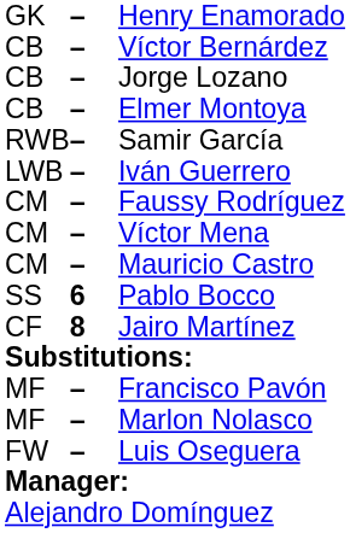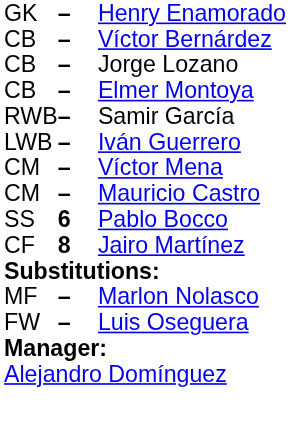- row: CM | – | Faussy Rodríguez
- row: MF | – | Francisco Pavón
